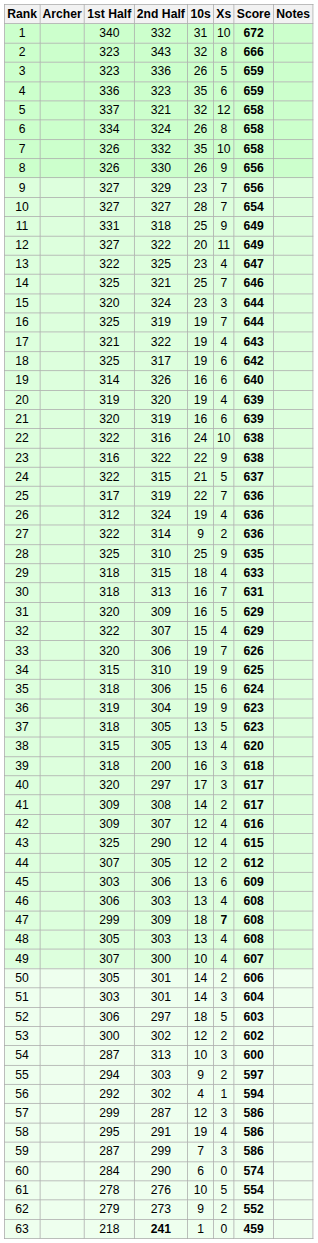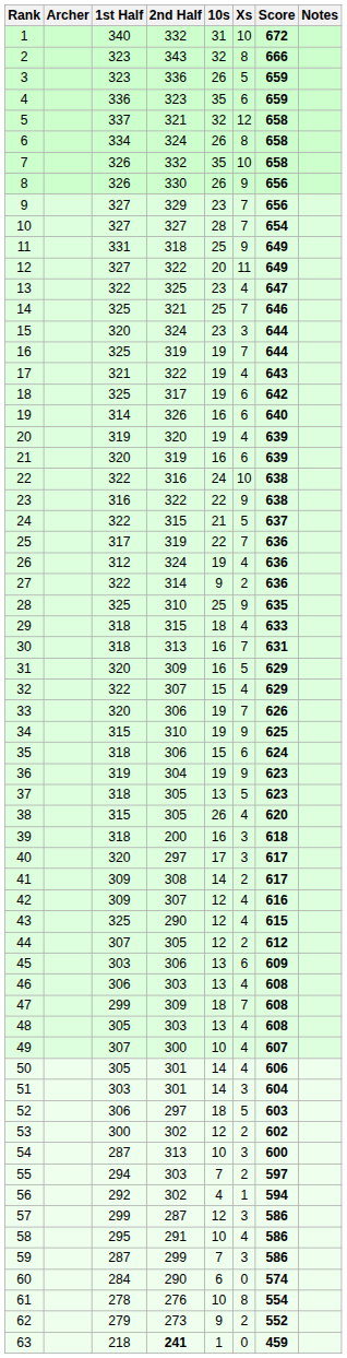38 | 10s: 13 -> 26
47 | Xs: bold -> normal
50 | Xs: 2 -> 4
55 | 10s: 9 -> 7
58 | 10s: 19 -> 10
61 | Xs: 5 -> 8
